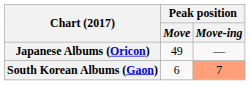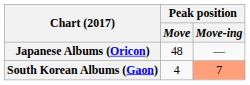Japanese Albums (Oricon) | Peak position / Move: 49 -> 48
South Korean Albums (Gaon) | Peak position / Move: 6 -> 4
